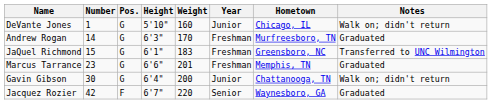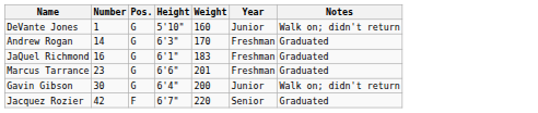- column: Hometown | Chicago, IL | Murfreesboro, TN | Greensboro, NC | Memphis, TN | Chattanooga, TN | Waynesboro, GA
JaQuel Richmond | Number: 15 -> 16
JaQuel Richmond | Notes: Transferred to UNC Wilmington -> Graduated
